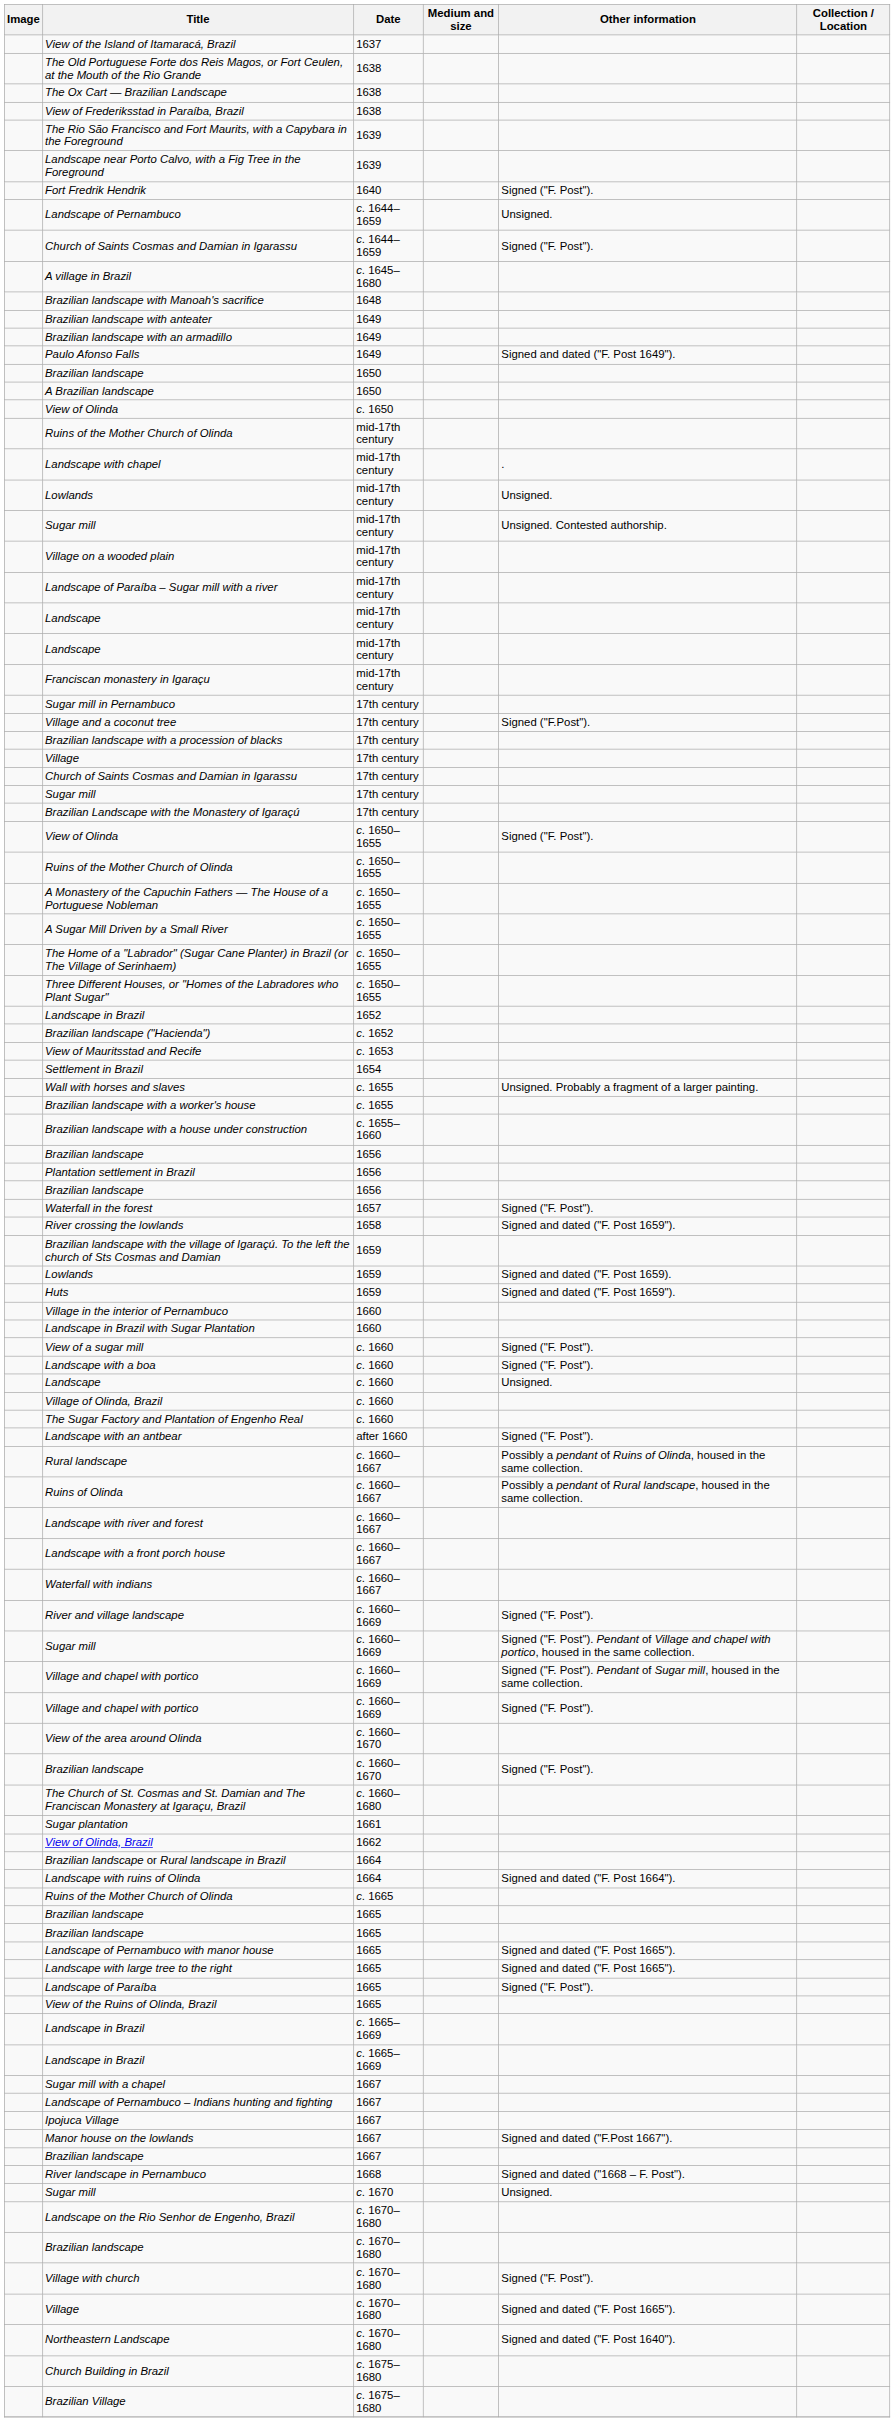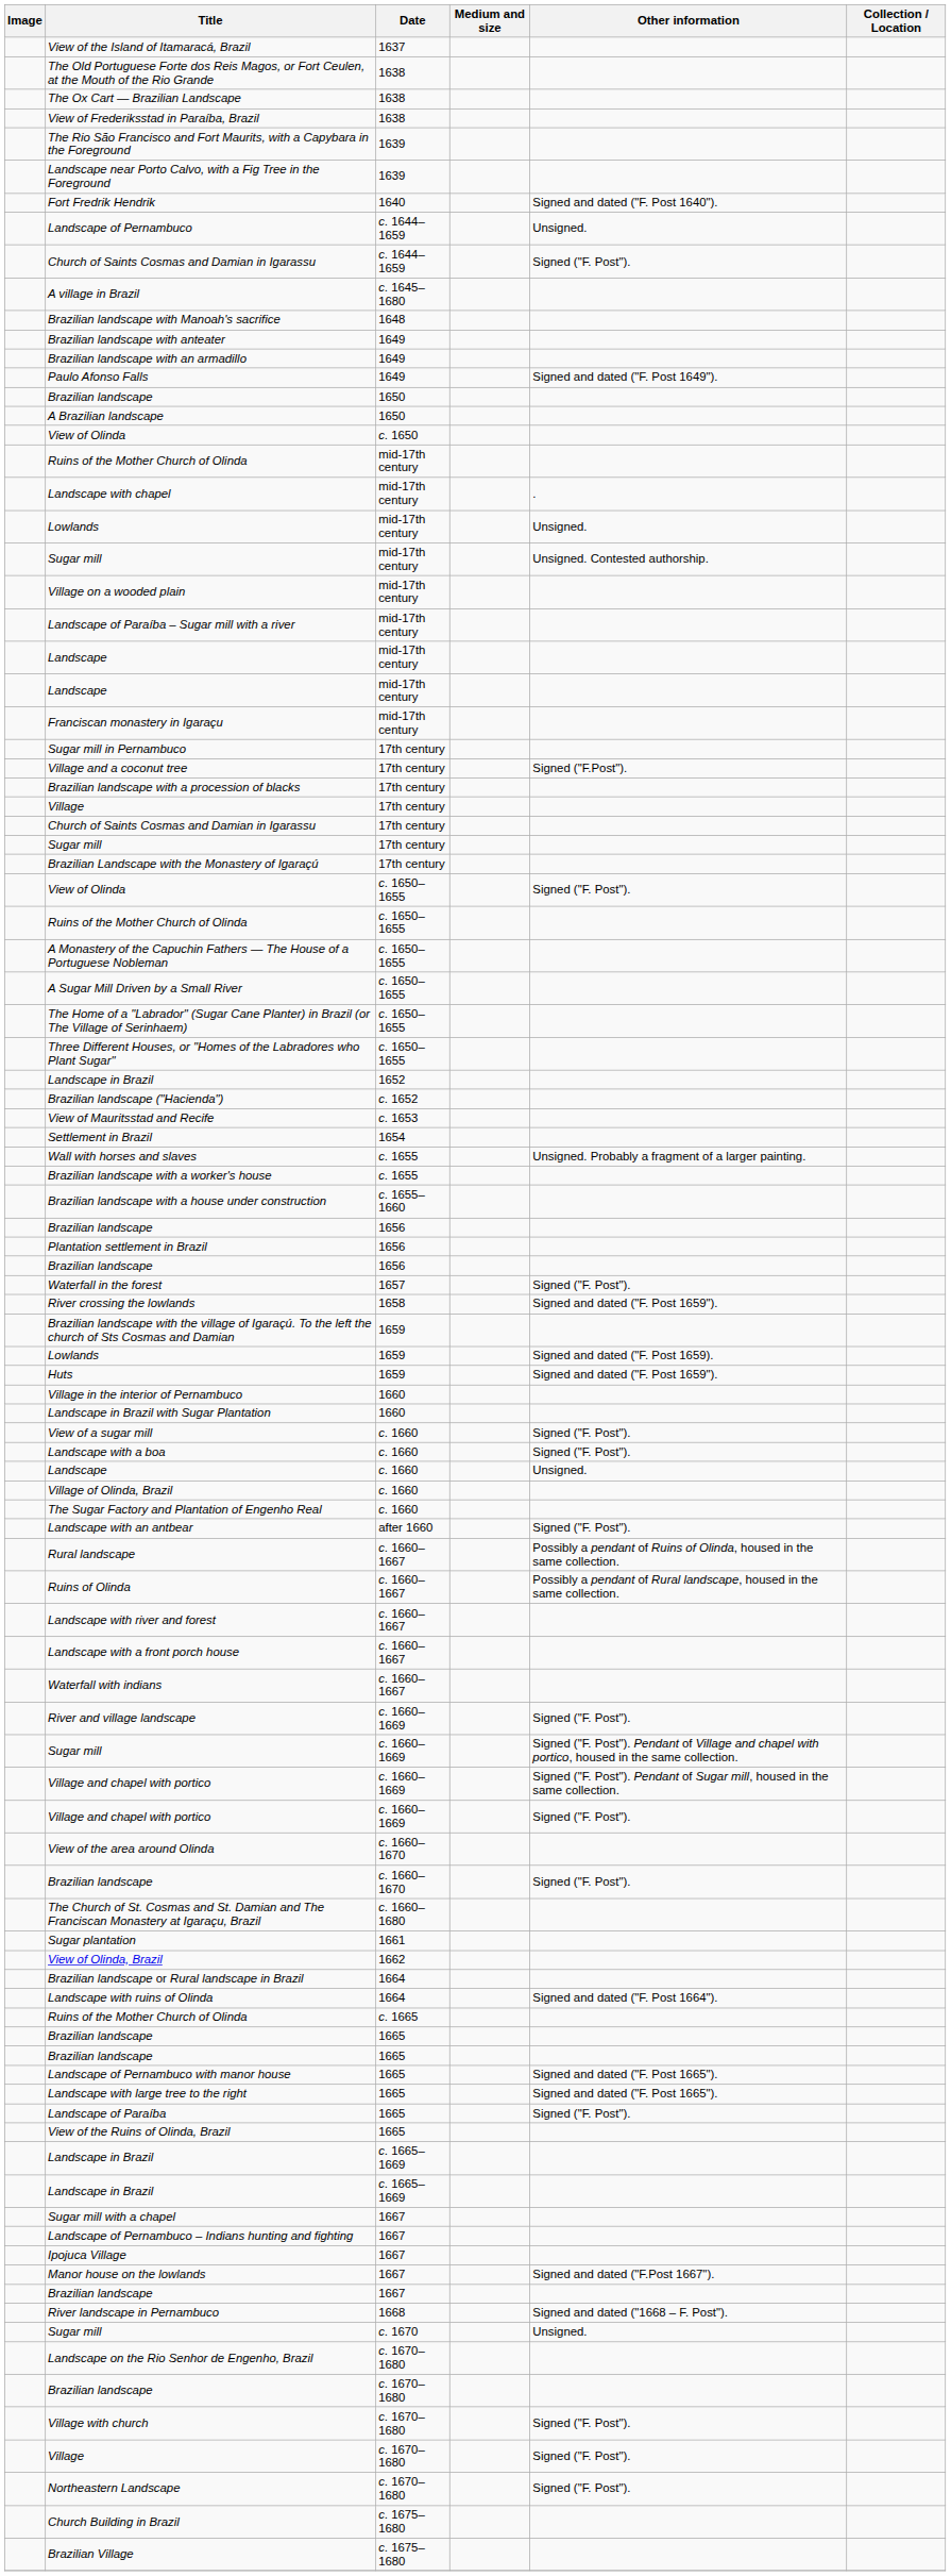Fort Fredrik Hendrik | Other information: Signed ("F. Post"). -> Signed and dated ("F. Post 1640").
Village / c. 1670–1680 | Other information: Signed and dated ("F. Post 1665"). -> Signed ("F. Post").
Northeastern Landscape | Other information: Signed and dated ("F. Post 1640"). -> Signed ("F. Post").
